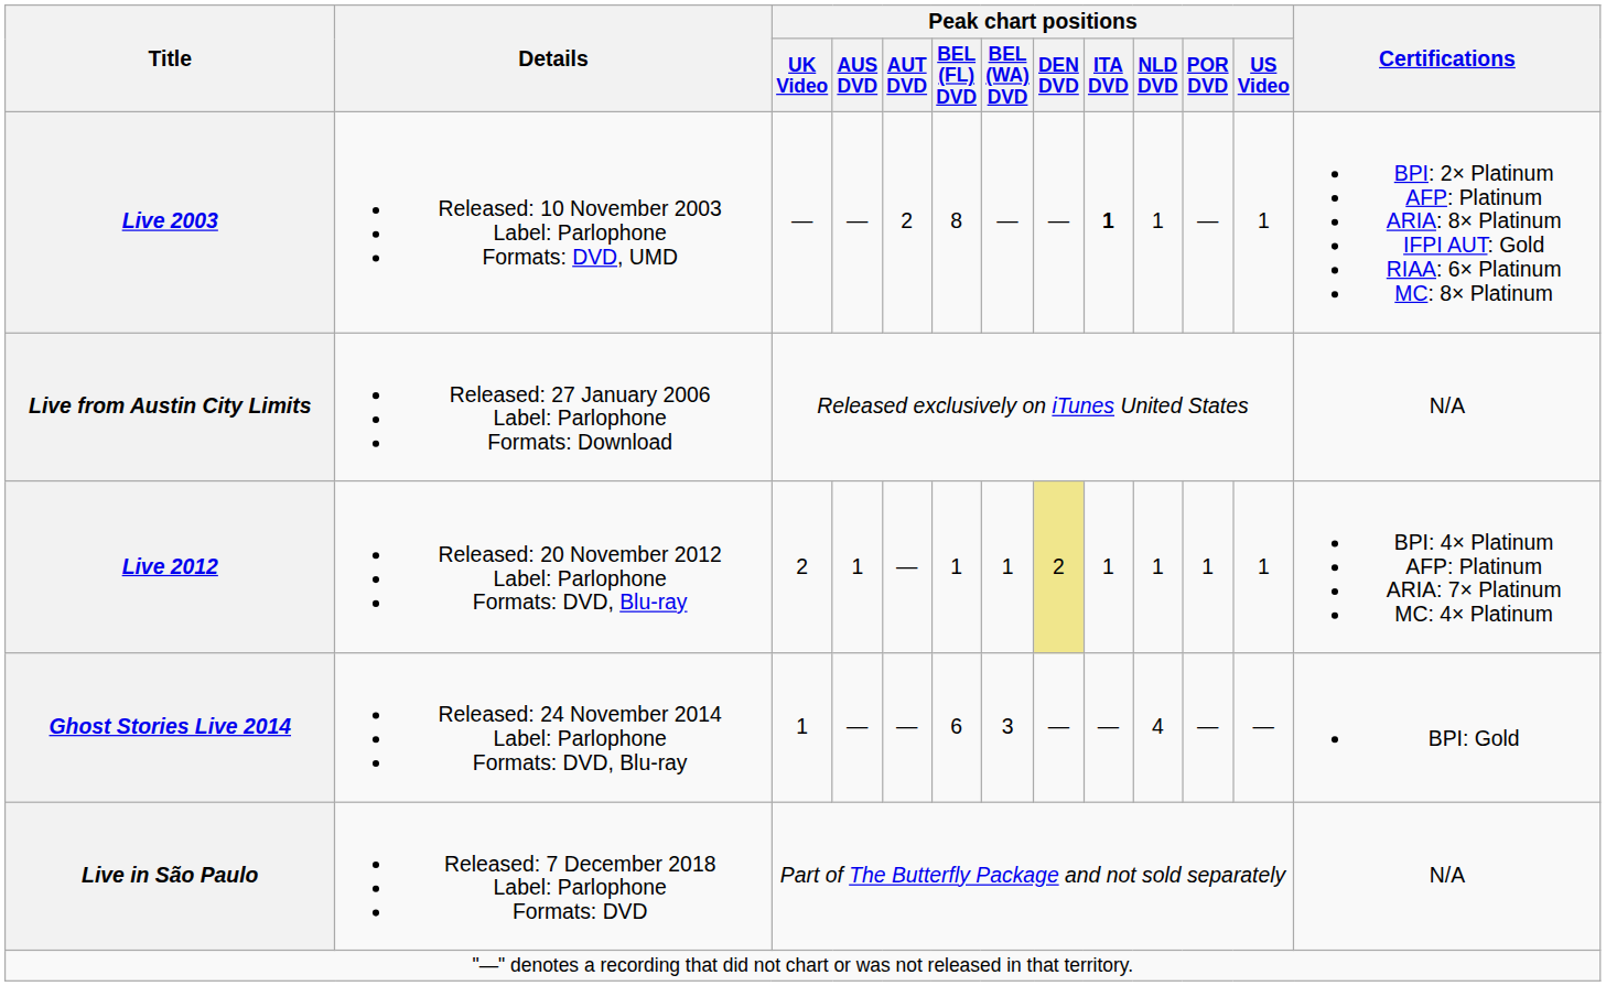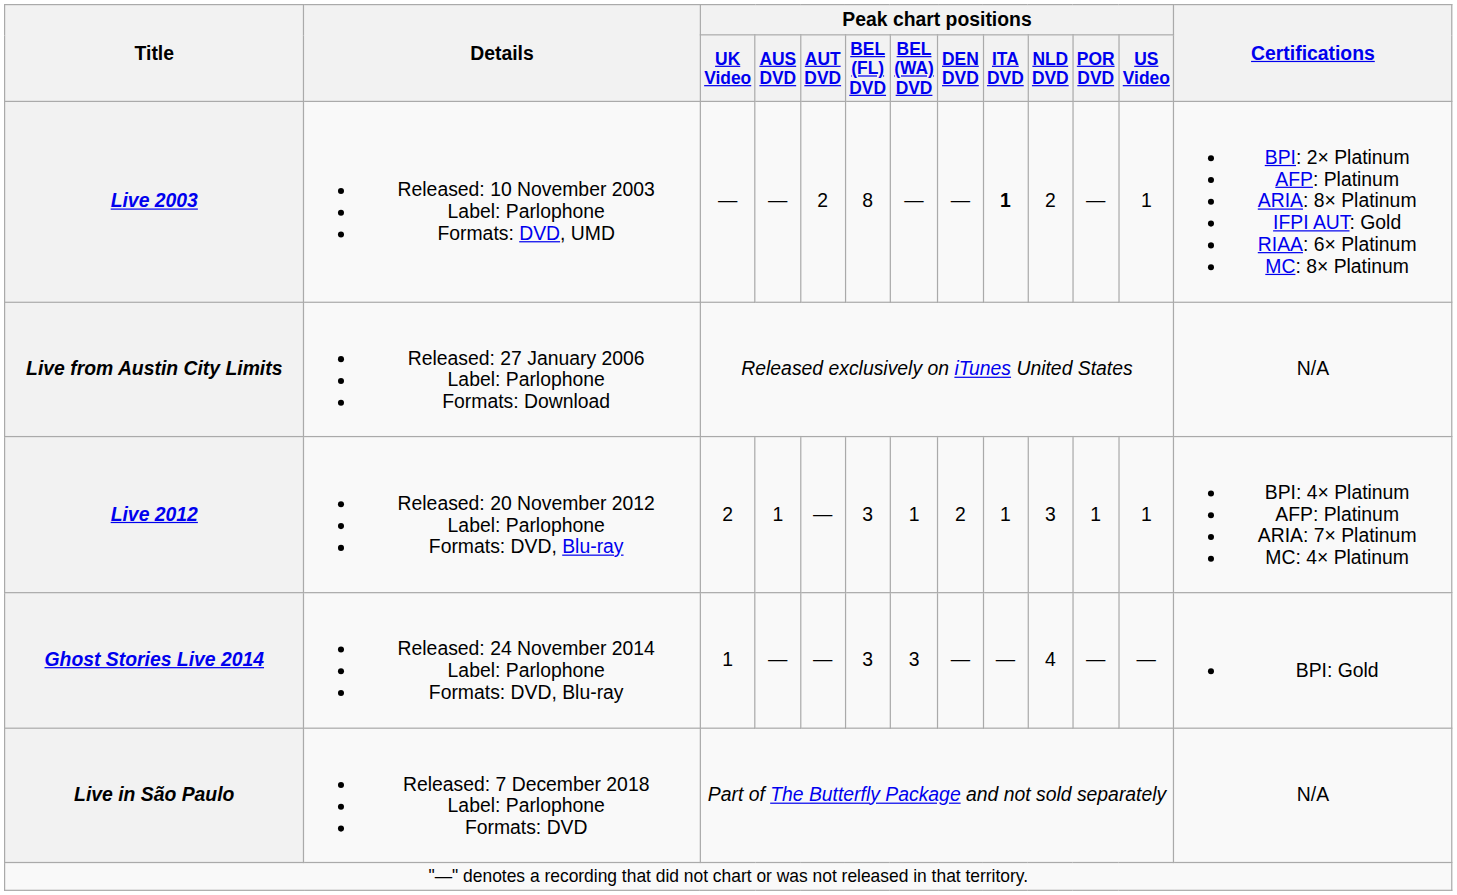Live 2003 | Peak chart positions / NLD DVD: 1 -> 2
Live 2012 | Peak chart positions / BEL (FL) DVD: 1 -> 3
Live 2012 | Peak chart positions / DEN DVD: khaki background -> no background
Live 2012 | Peak chart positions / NLD DVD: 1 -> 3
Ghost Stories Live 2014 | Peak chart positions / BEL (FL) DVD: 6 -> 3
